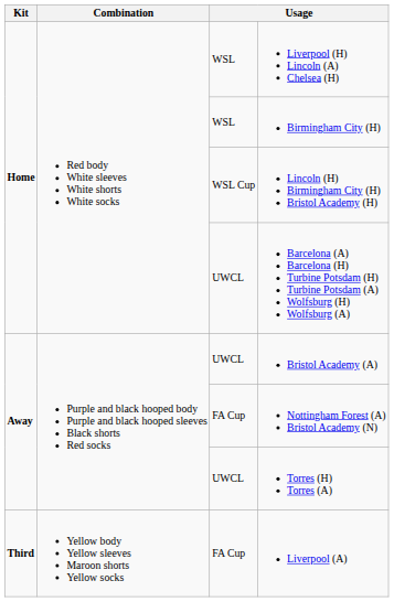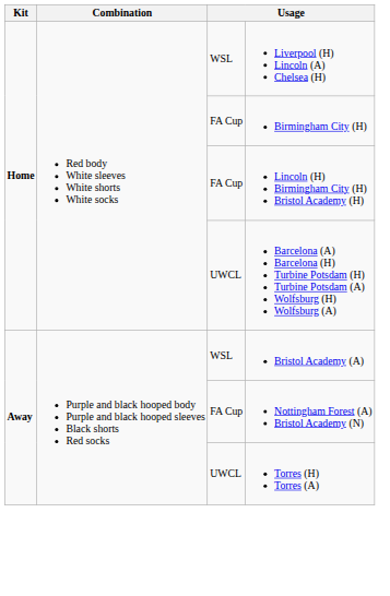Birmingham City (H) | column 3: WSL -> FA Cup
Lincoln (H) Birmingham City (H) Bristol Academy (H) | column 3: WSL Cup -> FA Cup
Bristol Academy (A) | column 3: UWCL -> WSL
- row: Third | Yellow body Yellow sleeves Maroon shorts Yellow socks | FA Cup | Liverpool (A)
